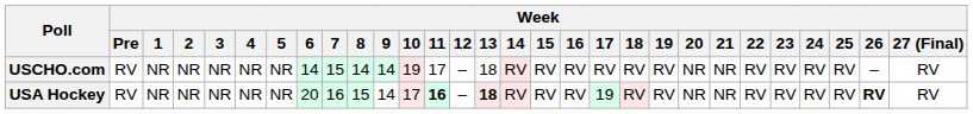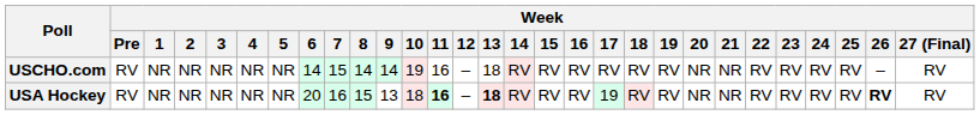USCHO.com | Week / 11: 17 -> 16
USA Hockey | Week / 9: 14 -> 13
USA Hockey | Week / 10: 17 -> 18
